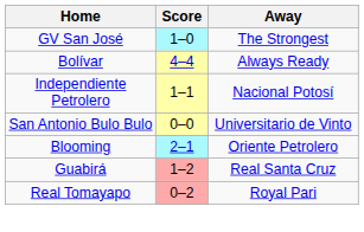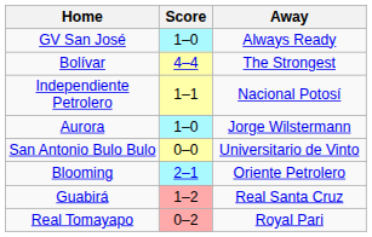GV San José | Away: The Strongest -> Always Ready
Bolívar | Away: Always Ready -> The Strongest
+ row: Aurora | 1–0 | Jorge Wilstermann
